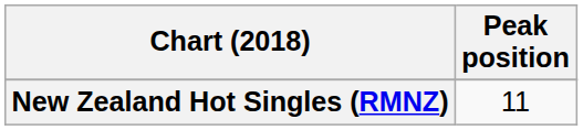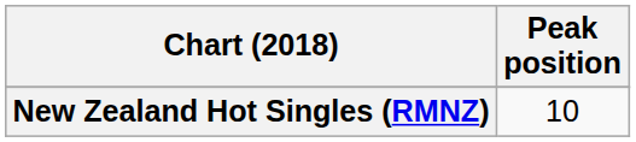New Zealand Hot Singles (RMNZ) | Peak position: 11 -> 10
